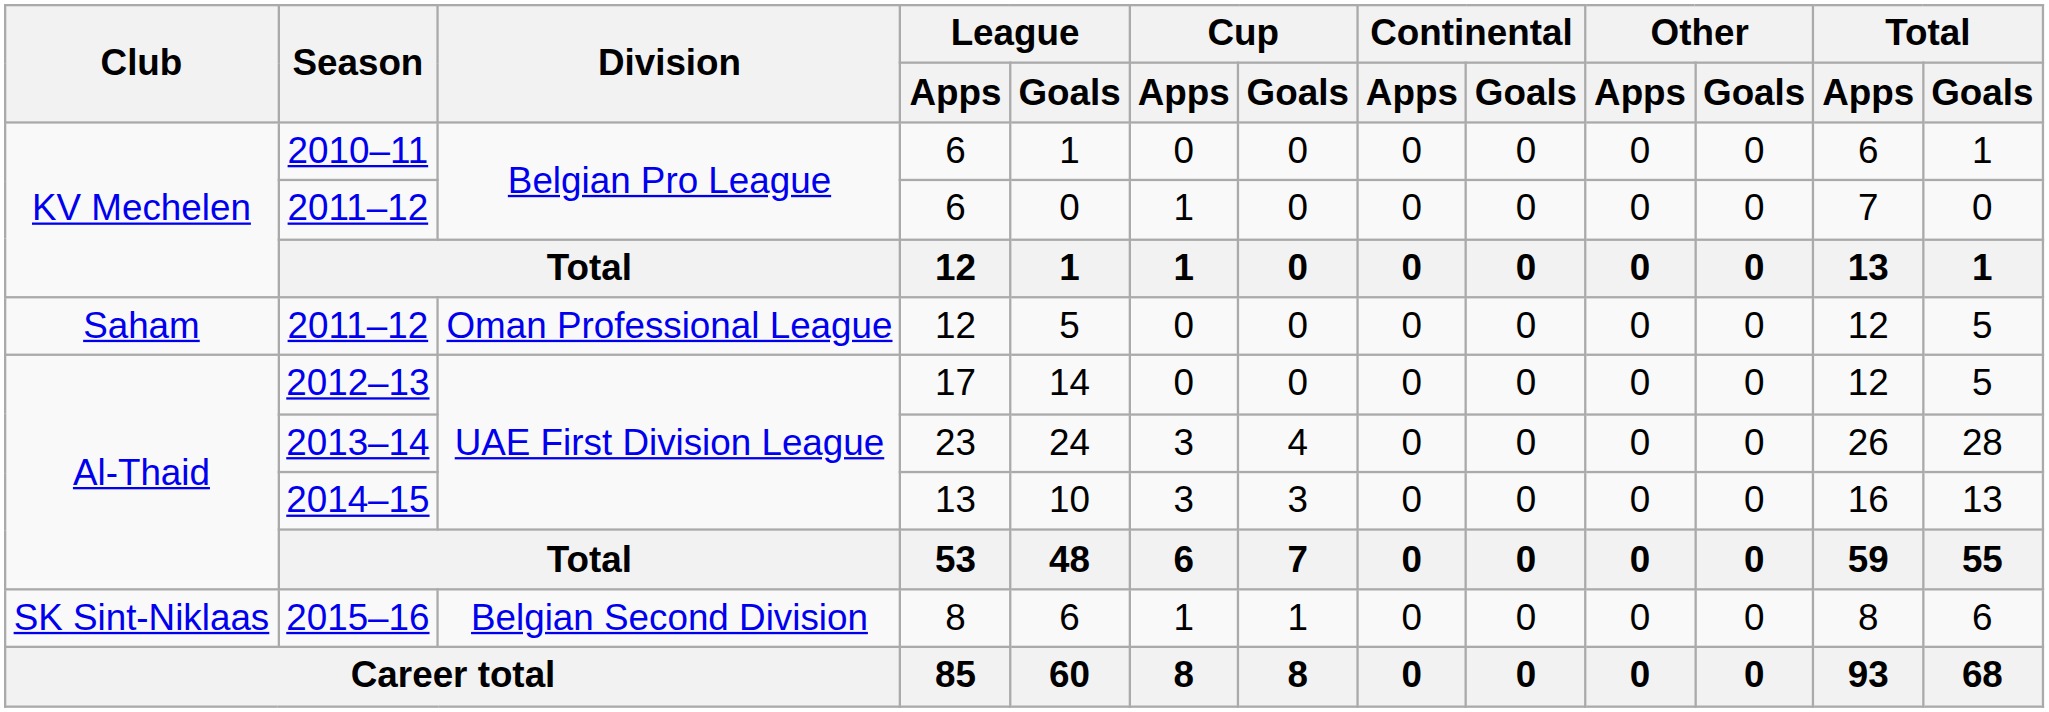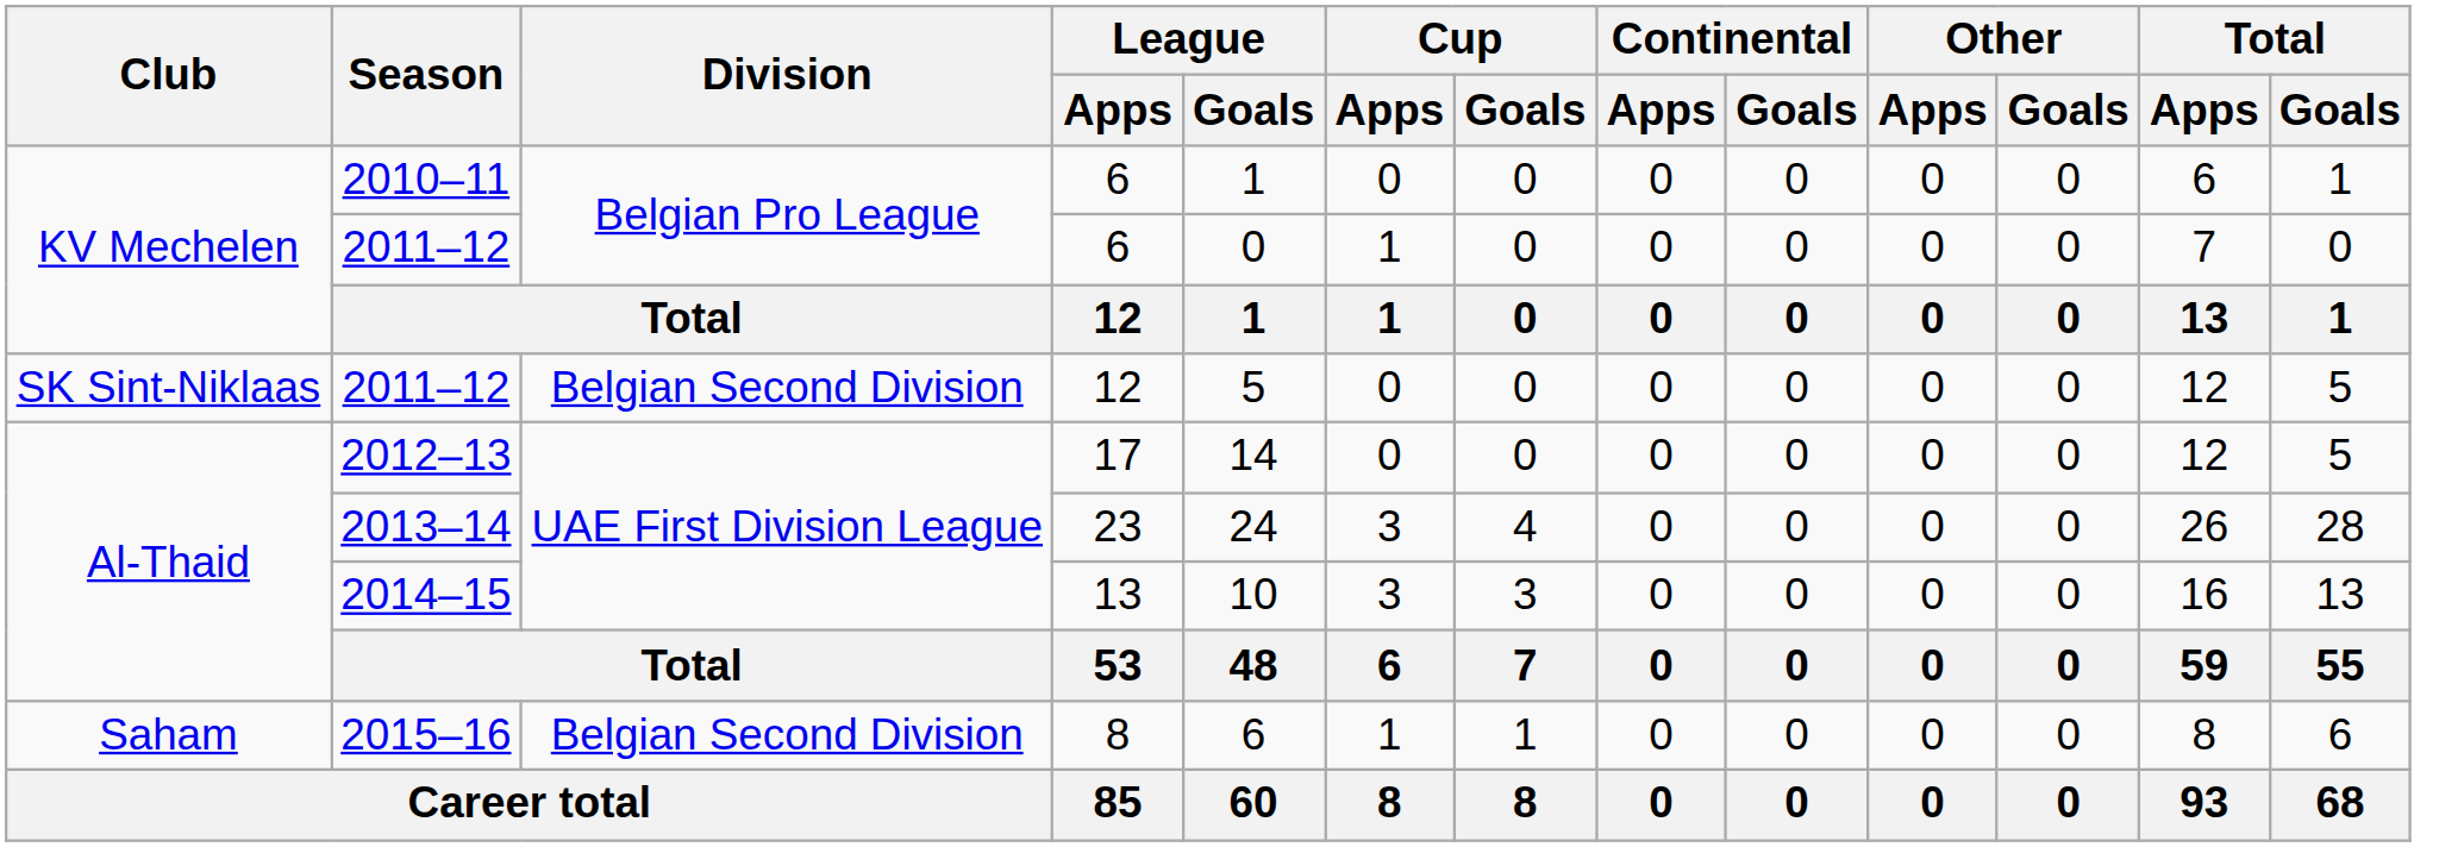2011–12 / 12 | Club: Saham -> SK Sint-Niklaas
2011–12 / 12 | Division: Oman Professional League -> Belgian Second Division
2015–16 | Club: SK Sint-Niklaas -> Saham
